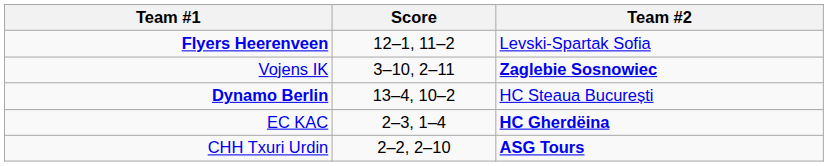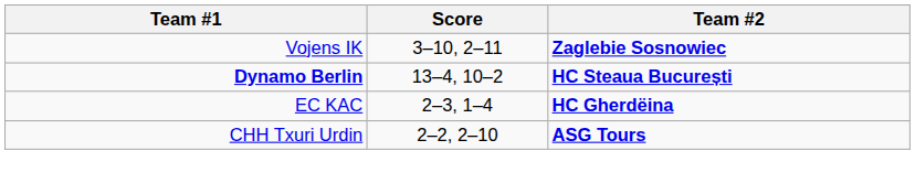- row: Flyers Heerenveen | 12–1, 11–2 | Levski-Spartak Sofia
Dynamo Berlin | Team #2: normal -> bold
